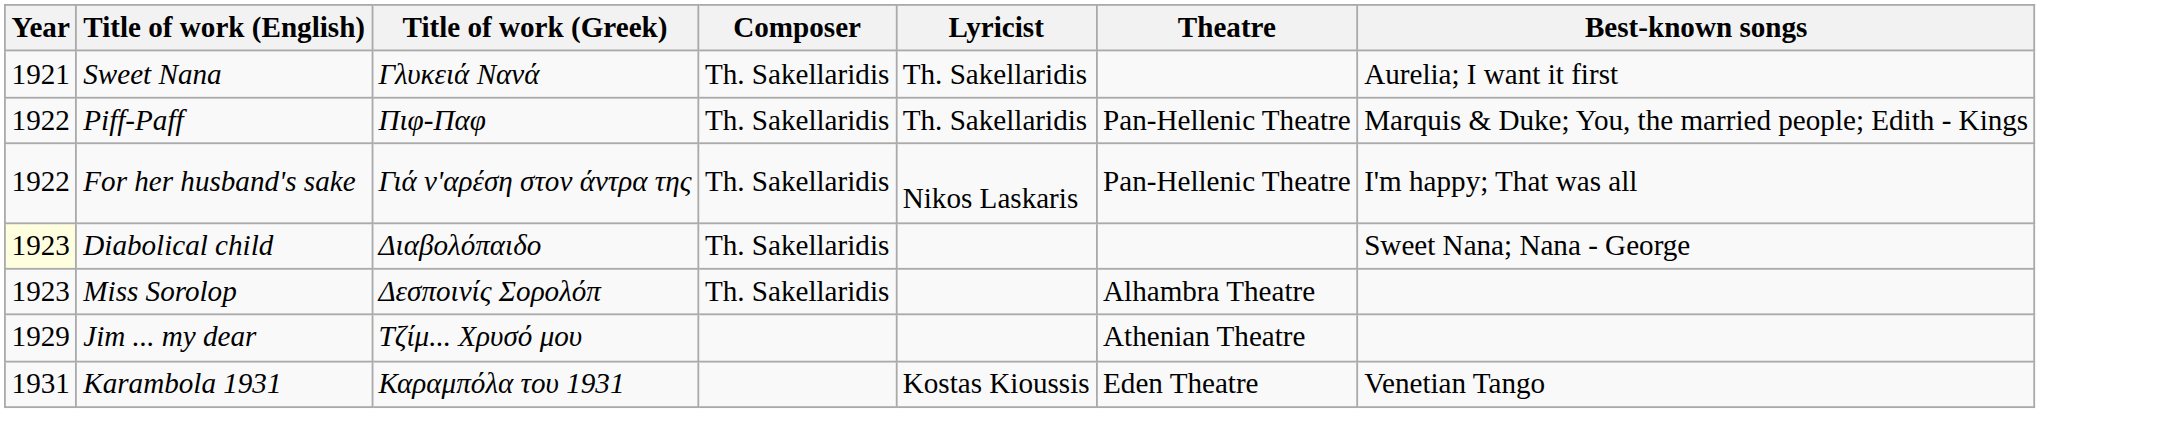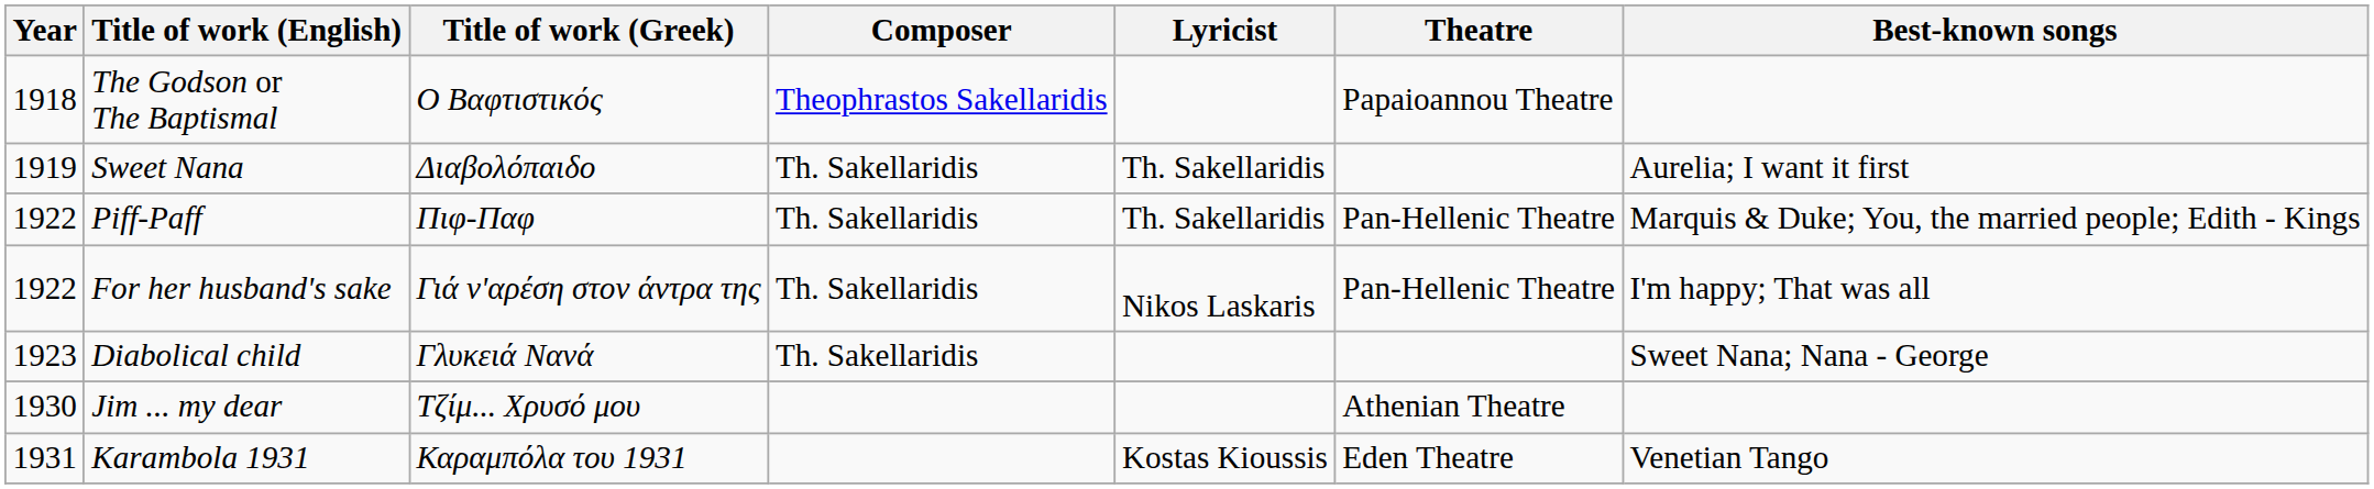+ row: 1918 | The Godson or The Baptismal | Ο Βαφτιστικός | Theophrastos Sakellaridis | Papaioannou Theatre
Sweet Nana | Year: 1921 -> 1919
Sweet Nana | Title of work (Greek): Γλυκειά Νανά -> Διαβολόπαιδο
Diabolical child | Year: lightyellow background -> no background
Diabolical child | Title of work (Greek): Διαβολόπαιδο -> Γλυκειά Νανά
- row: 1923 | Miss Sorolop | Δεσποινίς Σορολόπ | Th. Sakellaridis | Alhambra Theatre
Jim ... my dear | Year: 1929 -> 1930
